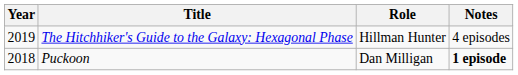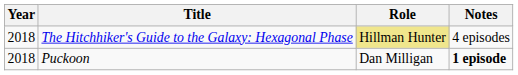The Hitchhiker's Guide to the Galaxy: Hexagonal Phase | Year: 2019 -> 2018
The Hitchhiker's Guide to the Galaxy: Hexagonal Phase | Role: no background -> khaki background
